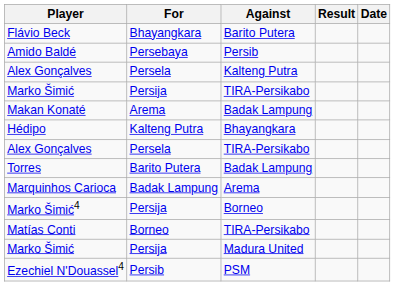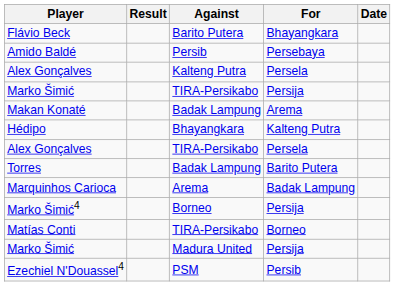columns swapped: For <-> Result
